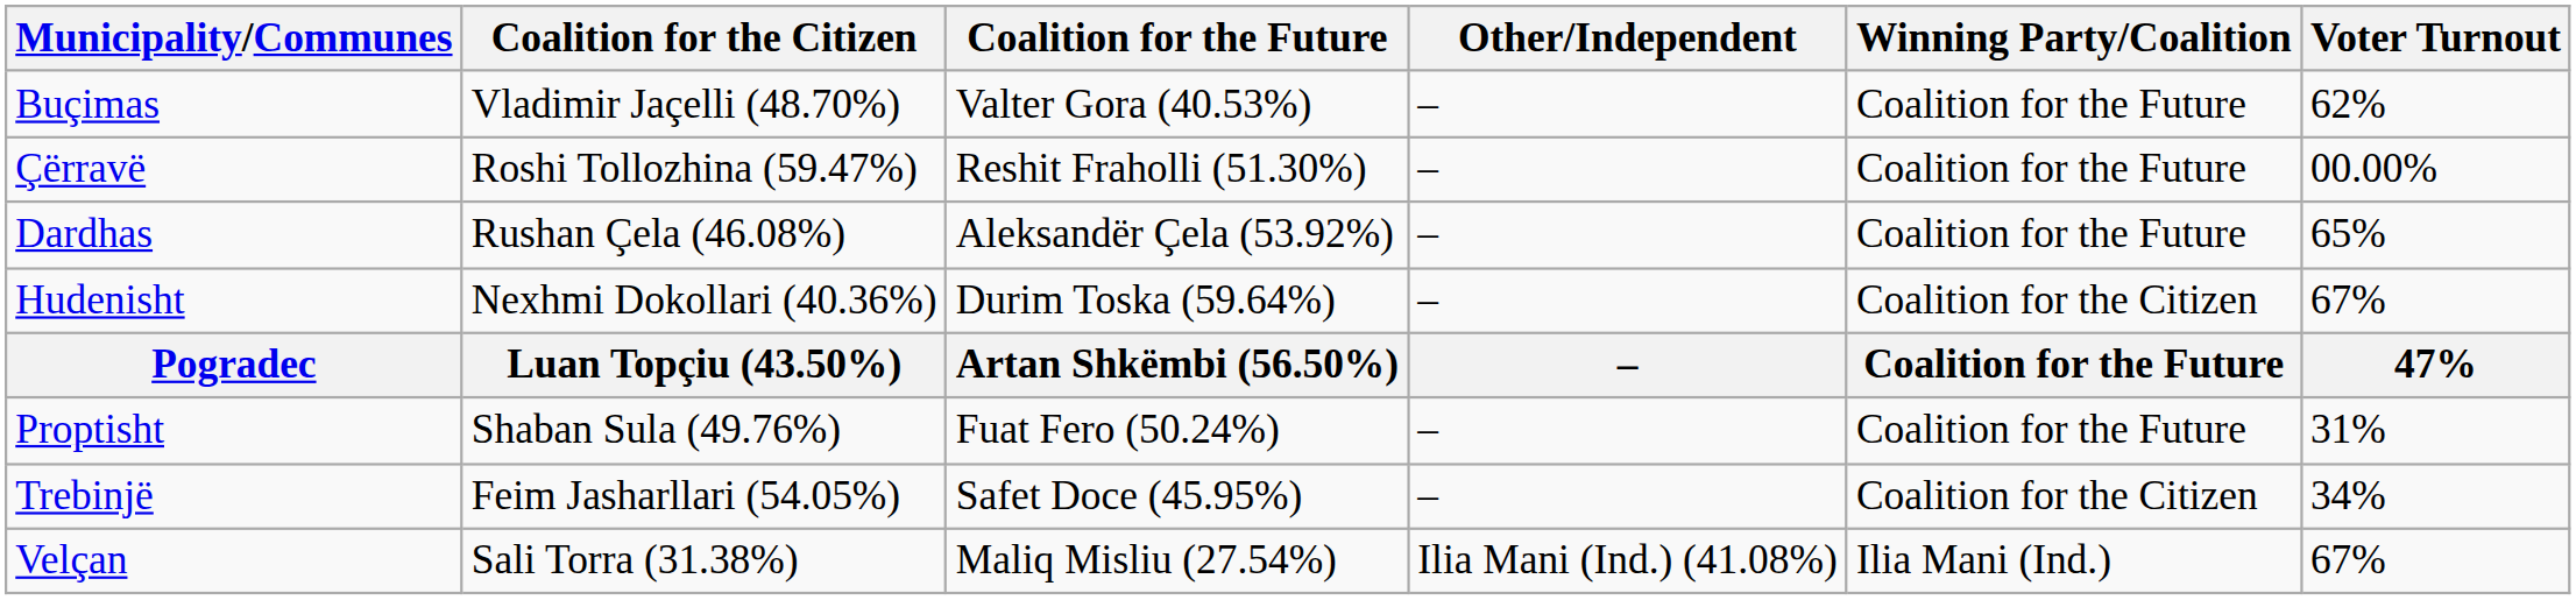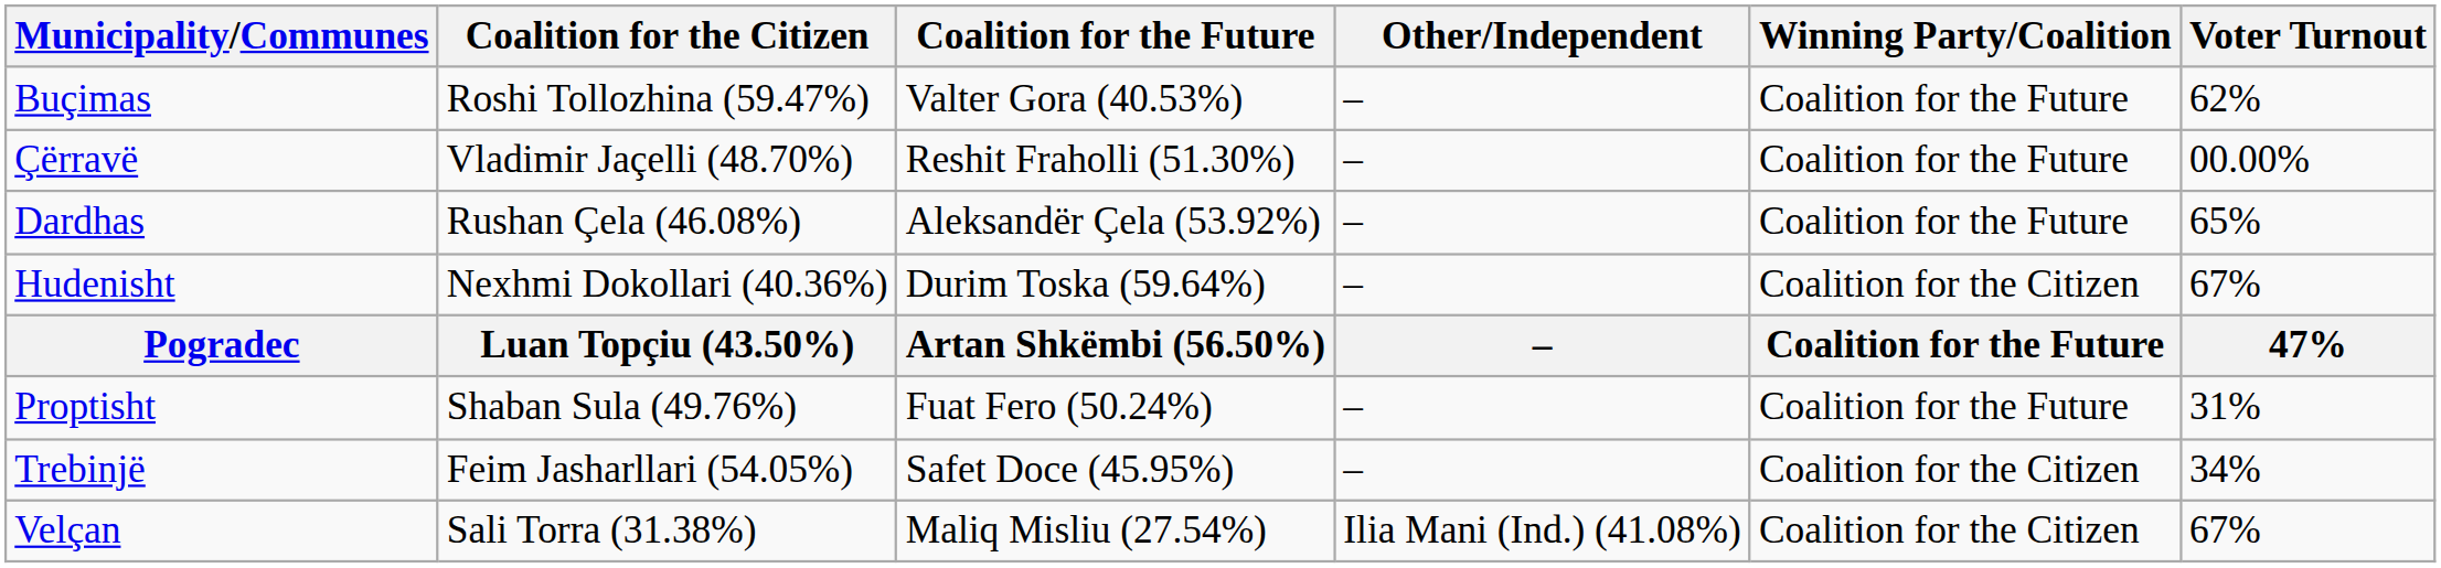Buçimas | Coalition for the Citizen: Vladimir Jaçelli (48.70%) -> Roshi Tollozhina (59.47%)
Çërravë | Coalition for the Citizen: Roshi Tollozhina (59.47%) -> Vladimir Jaçelli (48.70%)
Velçan | Winning Party/Coalition: Ilia Mani (Ind.) -> Coalition for the Citizen
